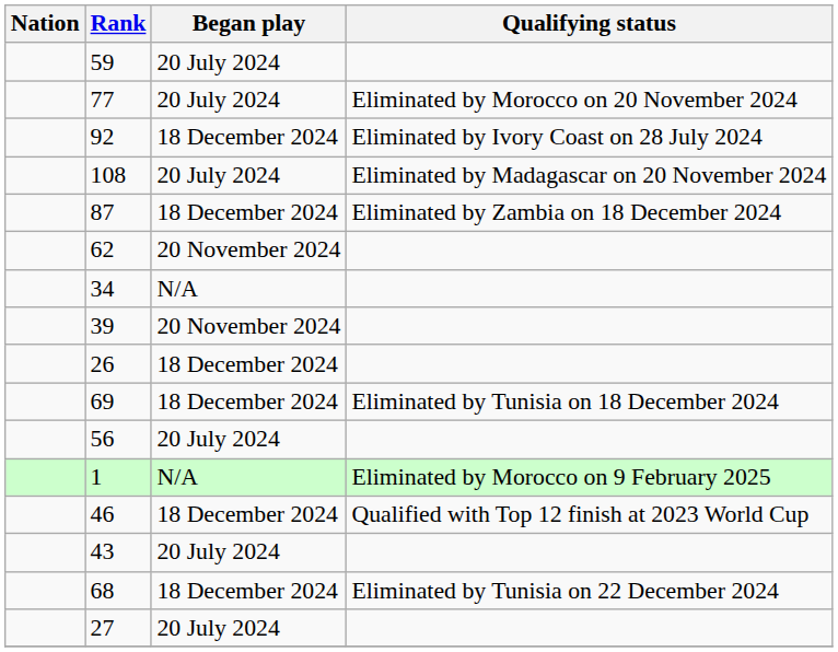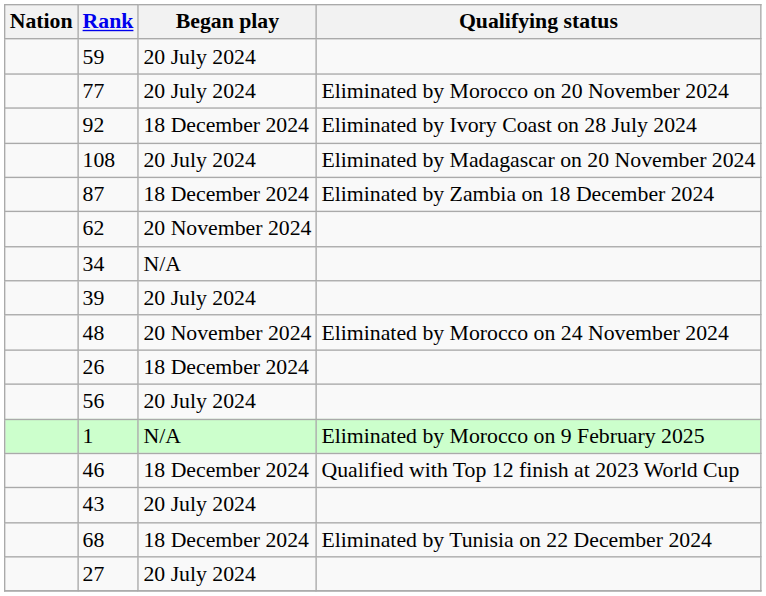39 | Began play: 20 November 2024 -> 20 July 2024
+ row: 48 | 20 November 2024 | Eliminated by Morocco on 24 November 2024
- row: 69 | 18 December 2024 | Eliminated by Tunisia on 18 December 2024
